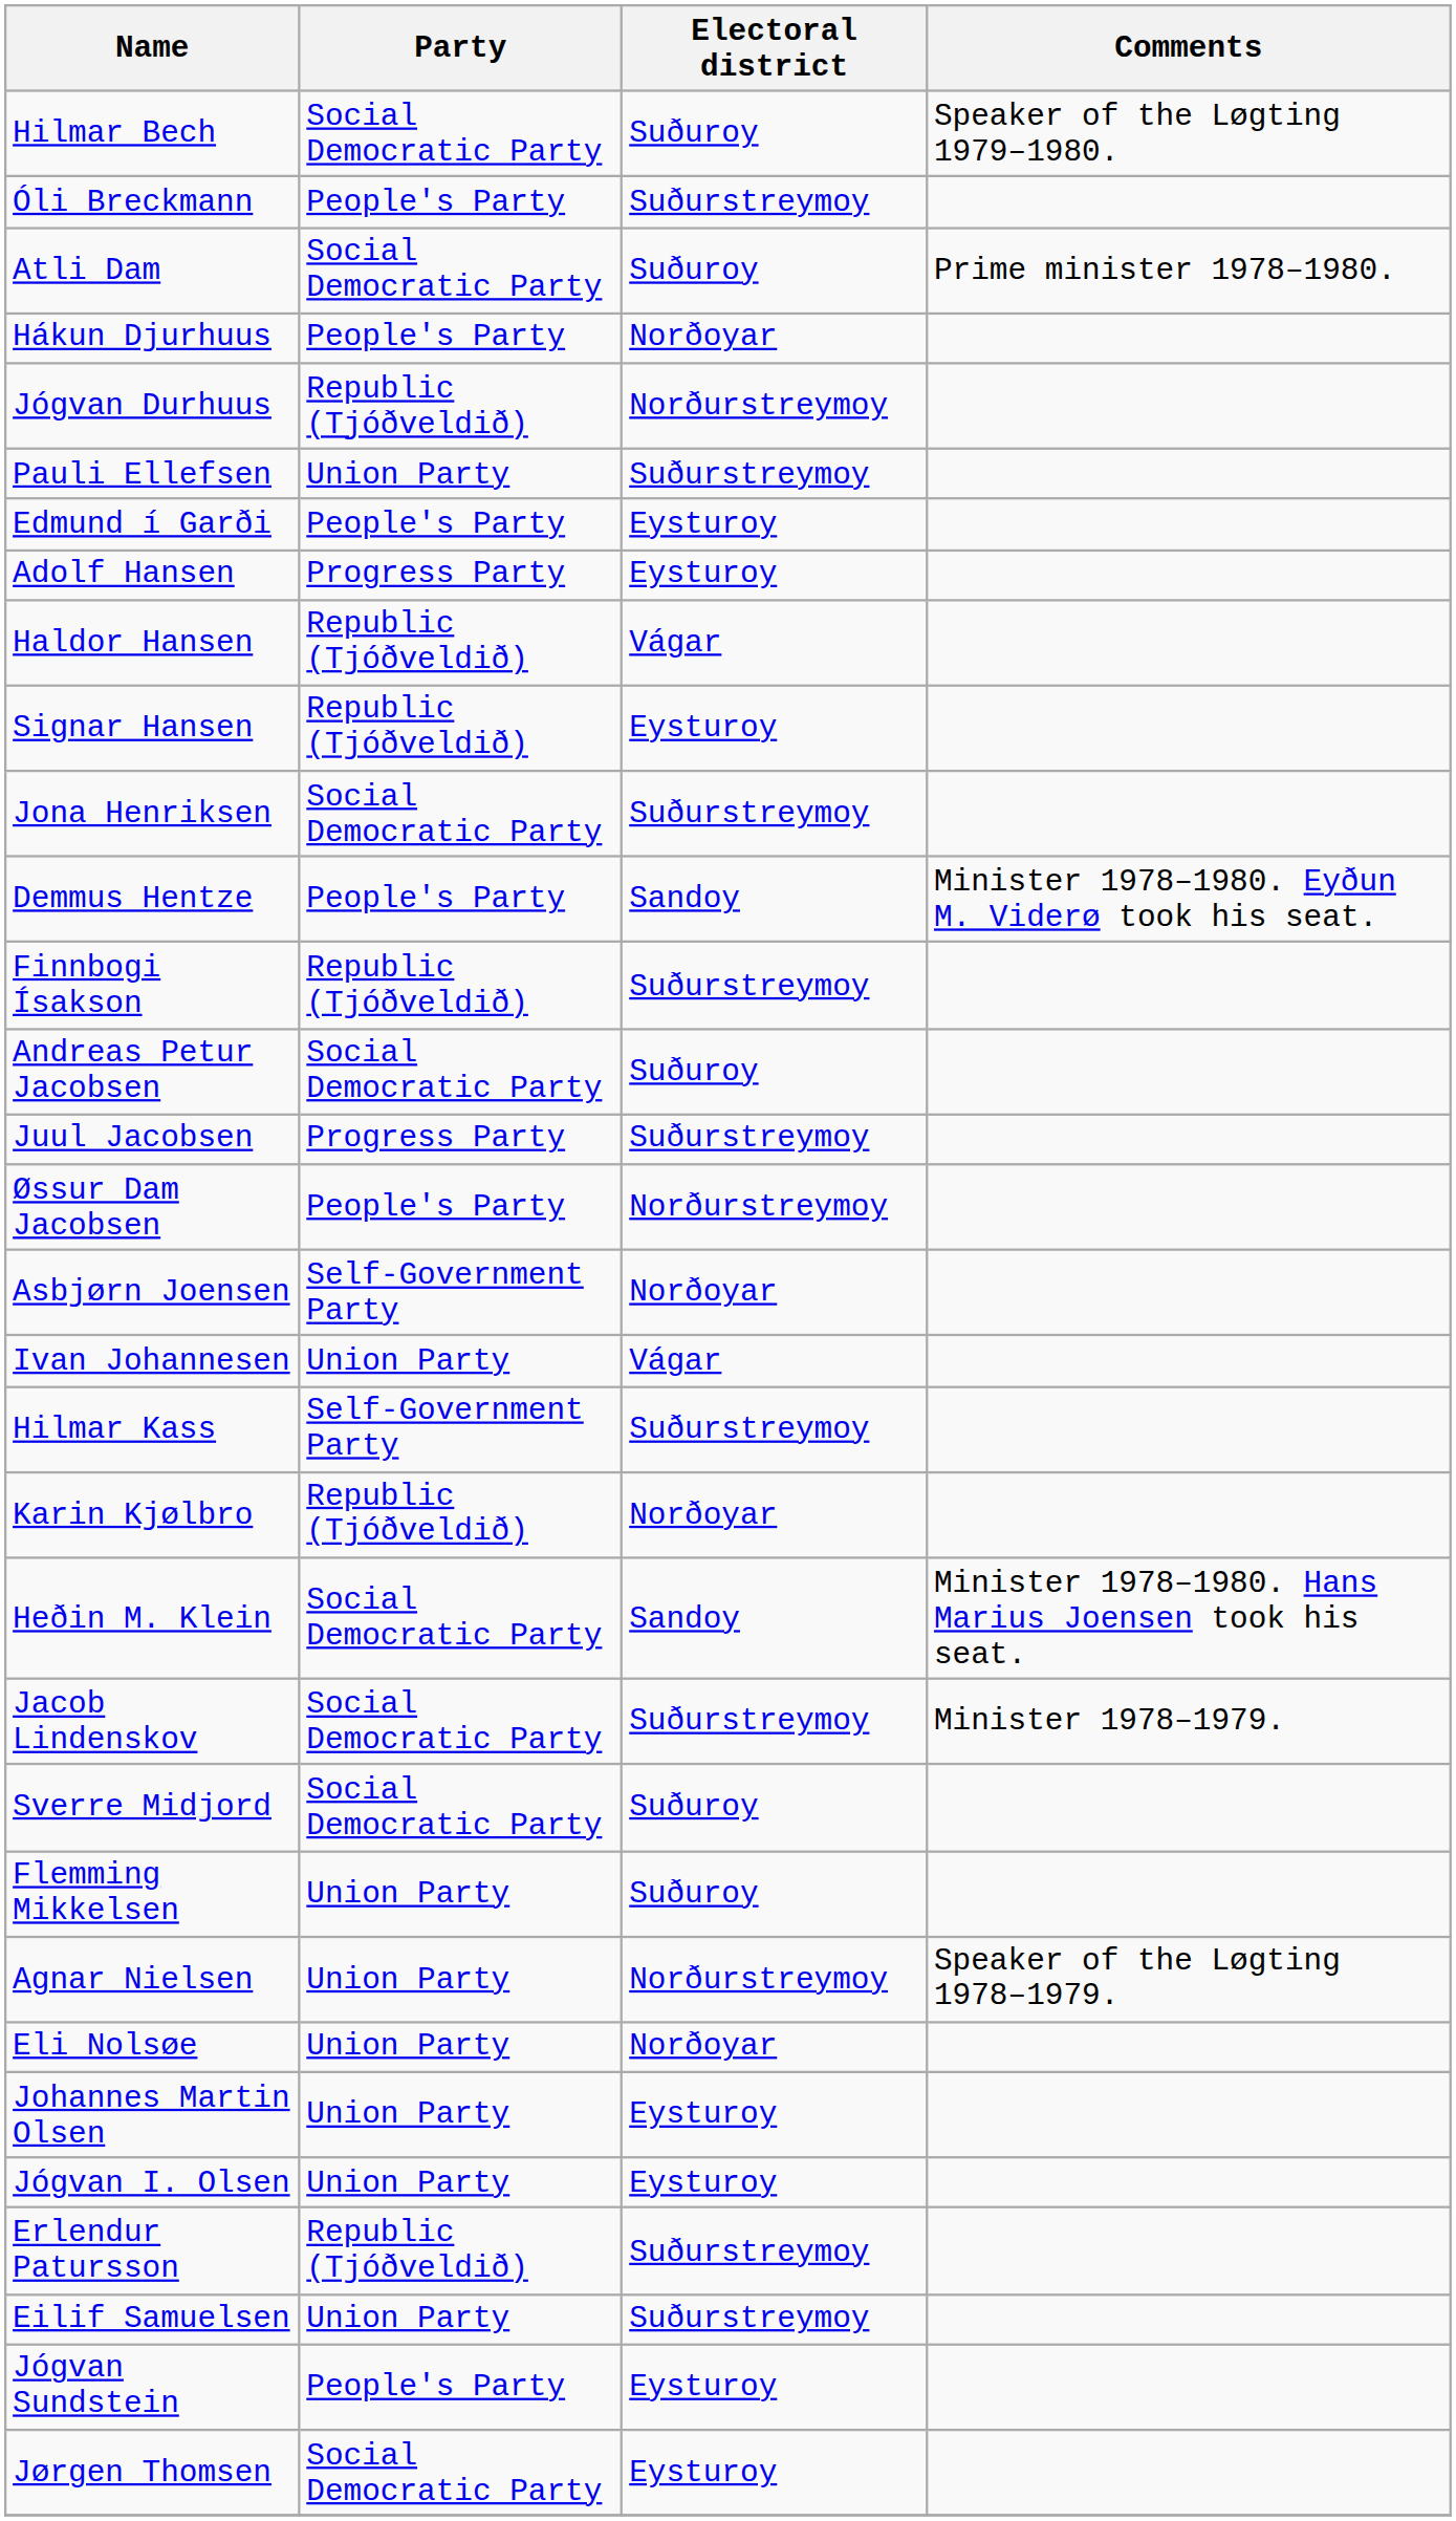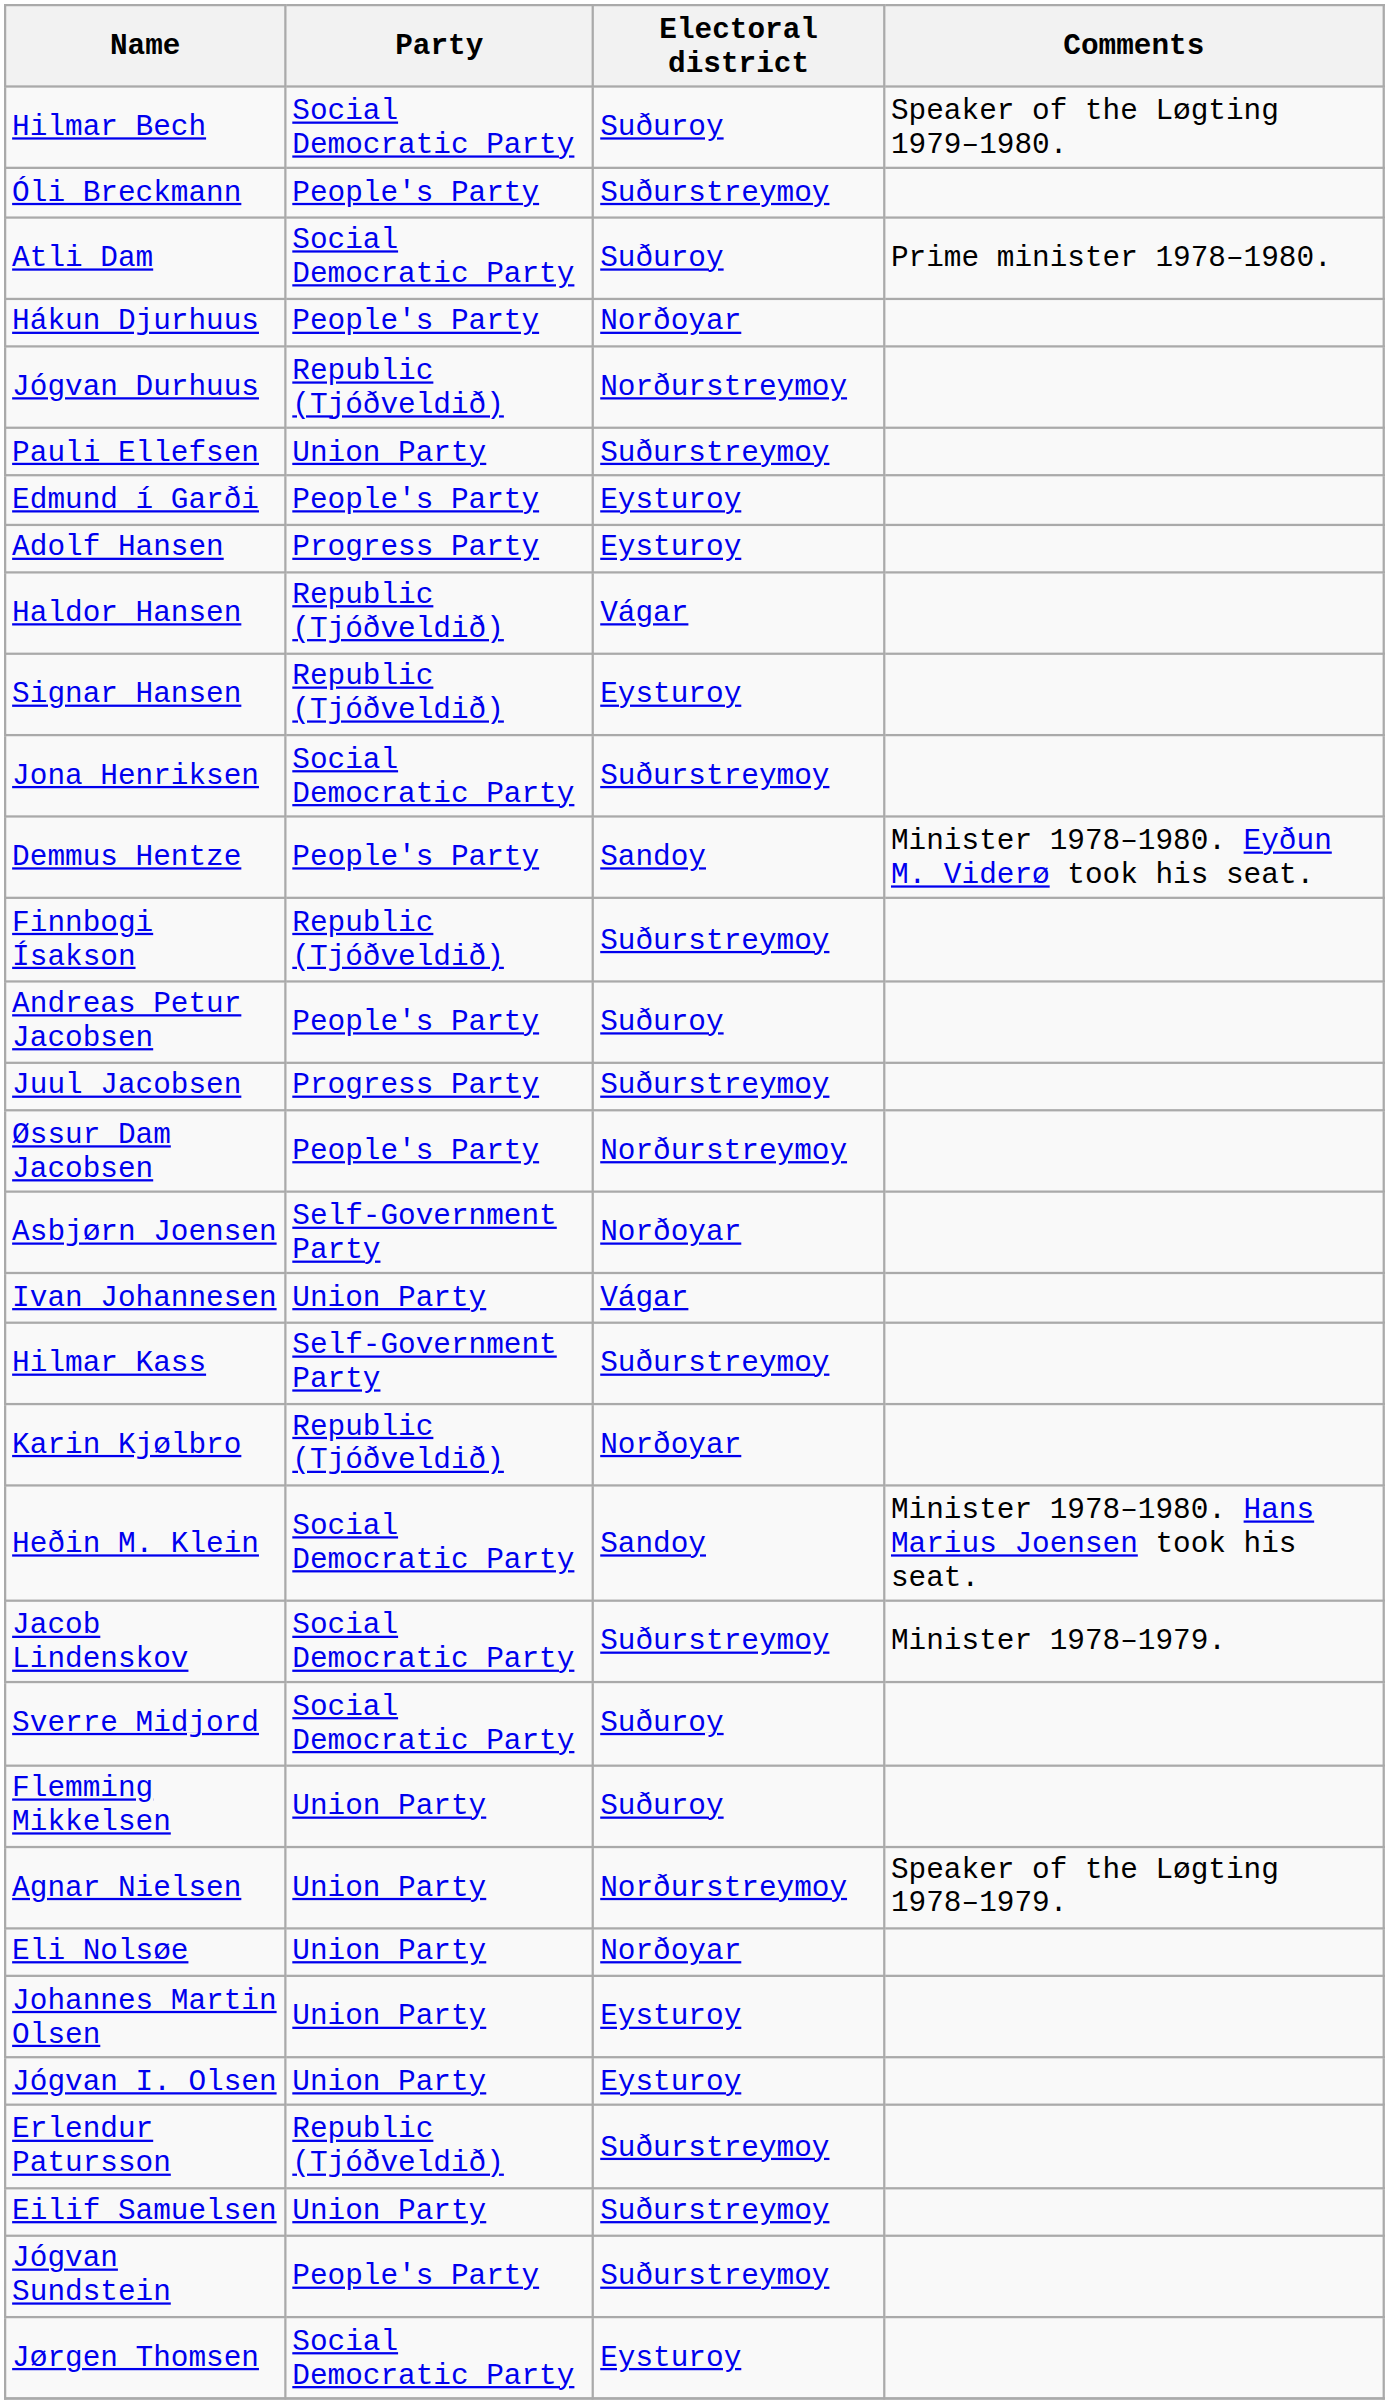Andreas Petur Jacobsen | Party: Social Democratic Party -> People's Party
Jógvan Sundstein | Electoral district: Eysturoy -> Suðurstreymoy
